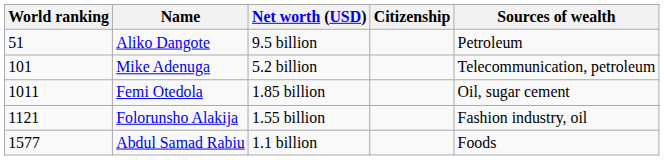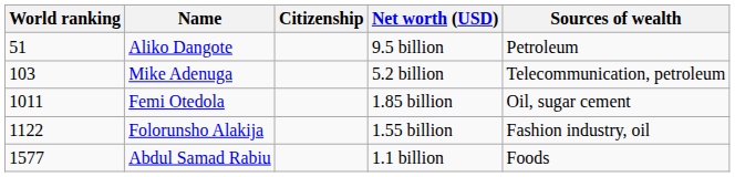columns swapped: Citizenship <-> Net worth (USD)
Mike Adenuga | World ranking: 101 -> 103
Folorunsho Alakija | World ranking: 1121 -> 1122
